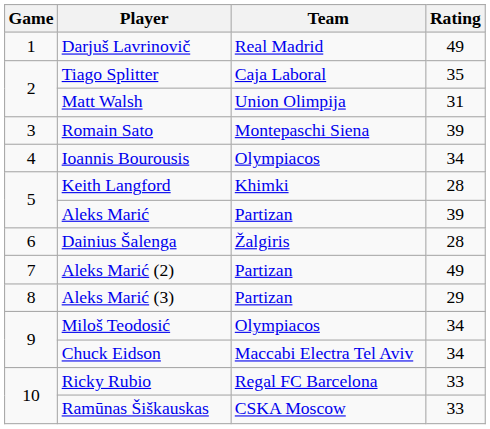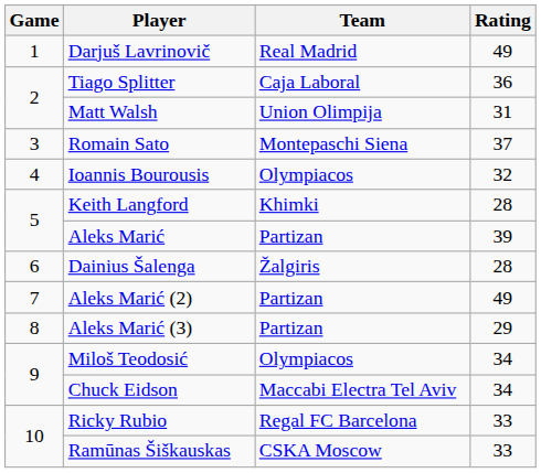Tiago Splitter | Rating: 35 -> 36
Romain Sato | Rating: 39 -> 37
Ioannis Bourousis | Rating: 34 -> 32
